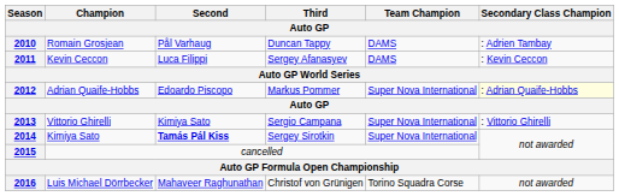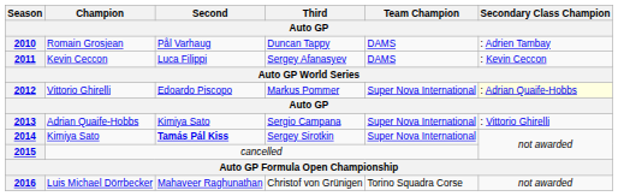2012 | Champion: Adrian Quaife-Hobbs -> Vittorio Ghirelli
2013 | Champion: Vittorio Ghirelli -> Adrian Quaife-Hobbs
